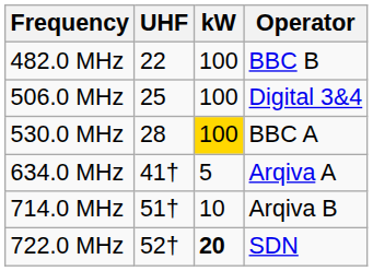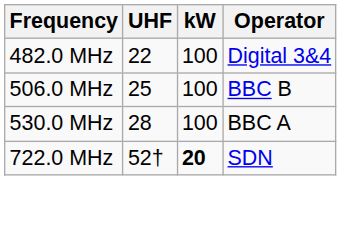482.0 MHz | Operator: BBC B -> Digital 3&4
506.0 MHz | Operator: Digital 3&4 -> BBC B
530.0 MHz | kW: gold background -> no background
- row: 634.0 MHz | 41† | 5 | Arqiva A
- row: 714.0 MHz | 51† | 10 | Arqiva B
